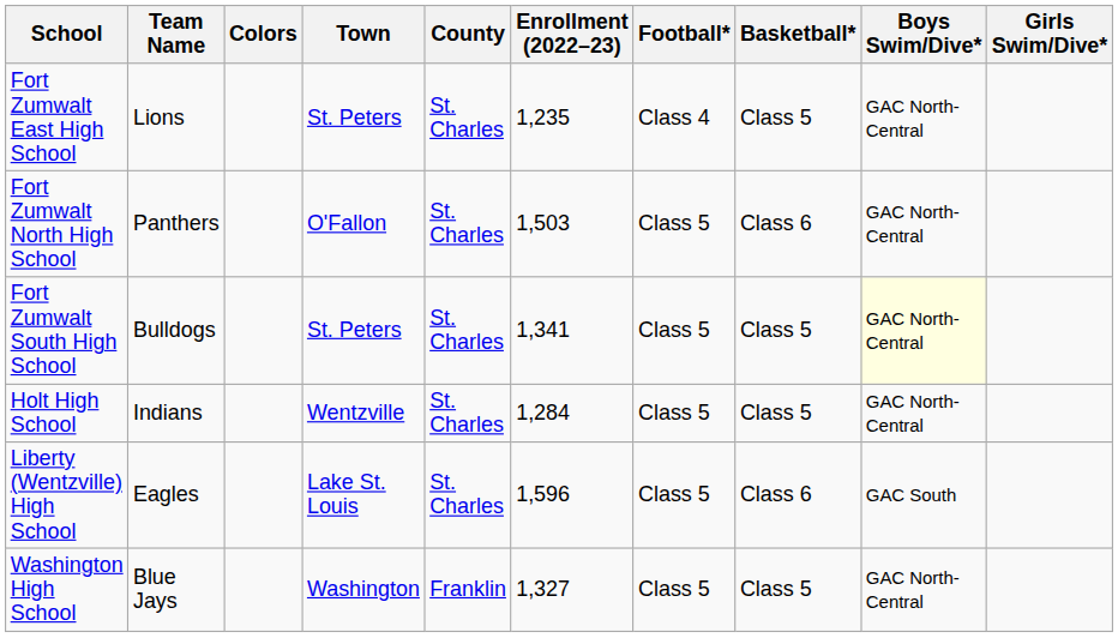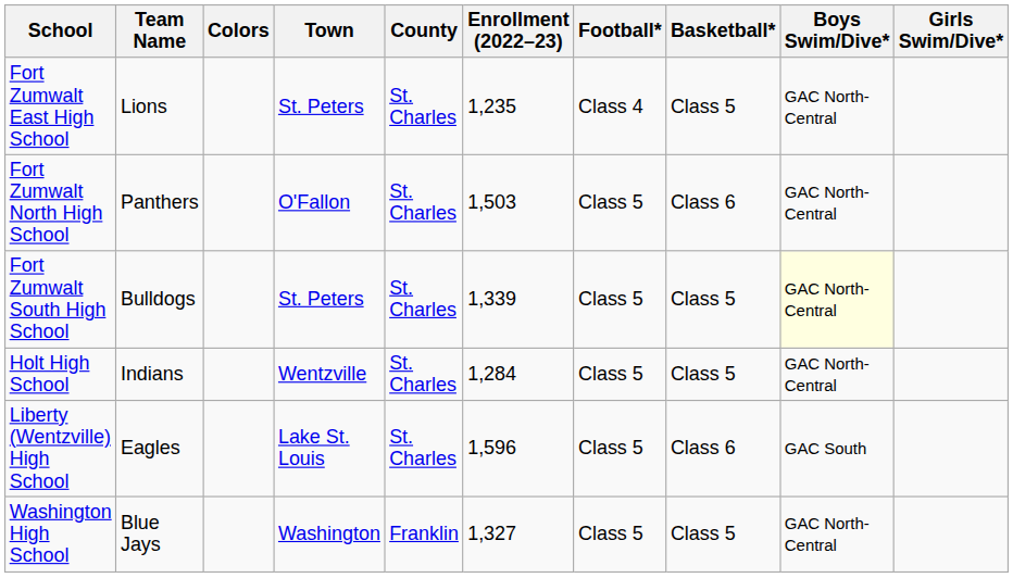Fort Zumwalt South High School | Enrollment (2022–23): 1,341 -> 1,339
